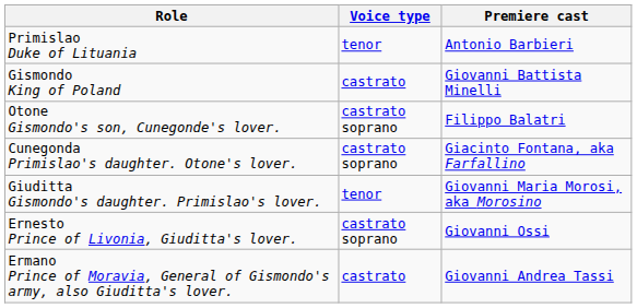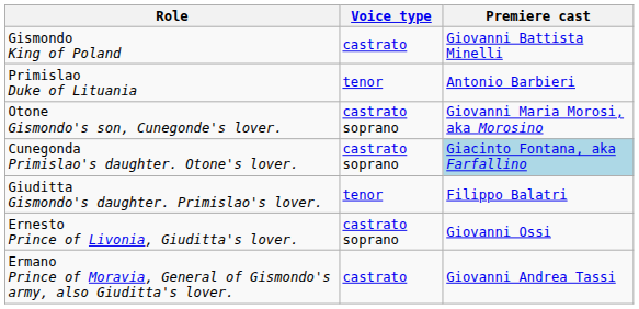rows swapped: Gismondo King of Poland <-> Primislao Duke of Lituania
Otone Gismondo's son, Cunegonde's lover. | Premiere cast: Filippo Balatri -> Giovanni Maria Morosi, aka Morosino
Cunegonda Primislao's daughter. Otone's lover. | Premiere cast: no background -> lightblue background
Giuditta Gismondo's daughter. Primislao's lover. | Premiere cast: Giovanni Maria Morosi, aka Morosino -> Filippo Balatri
